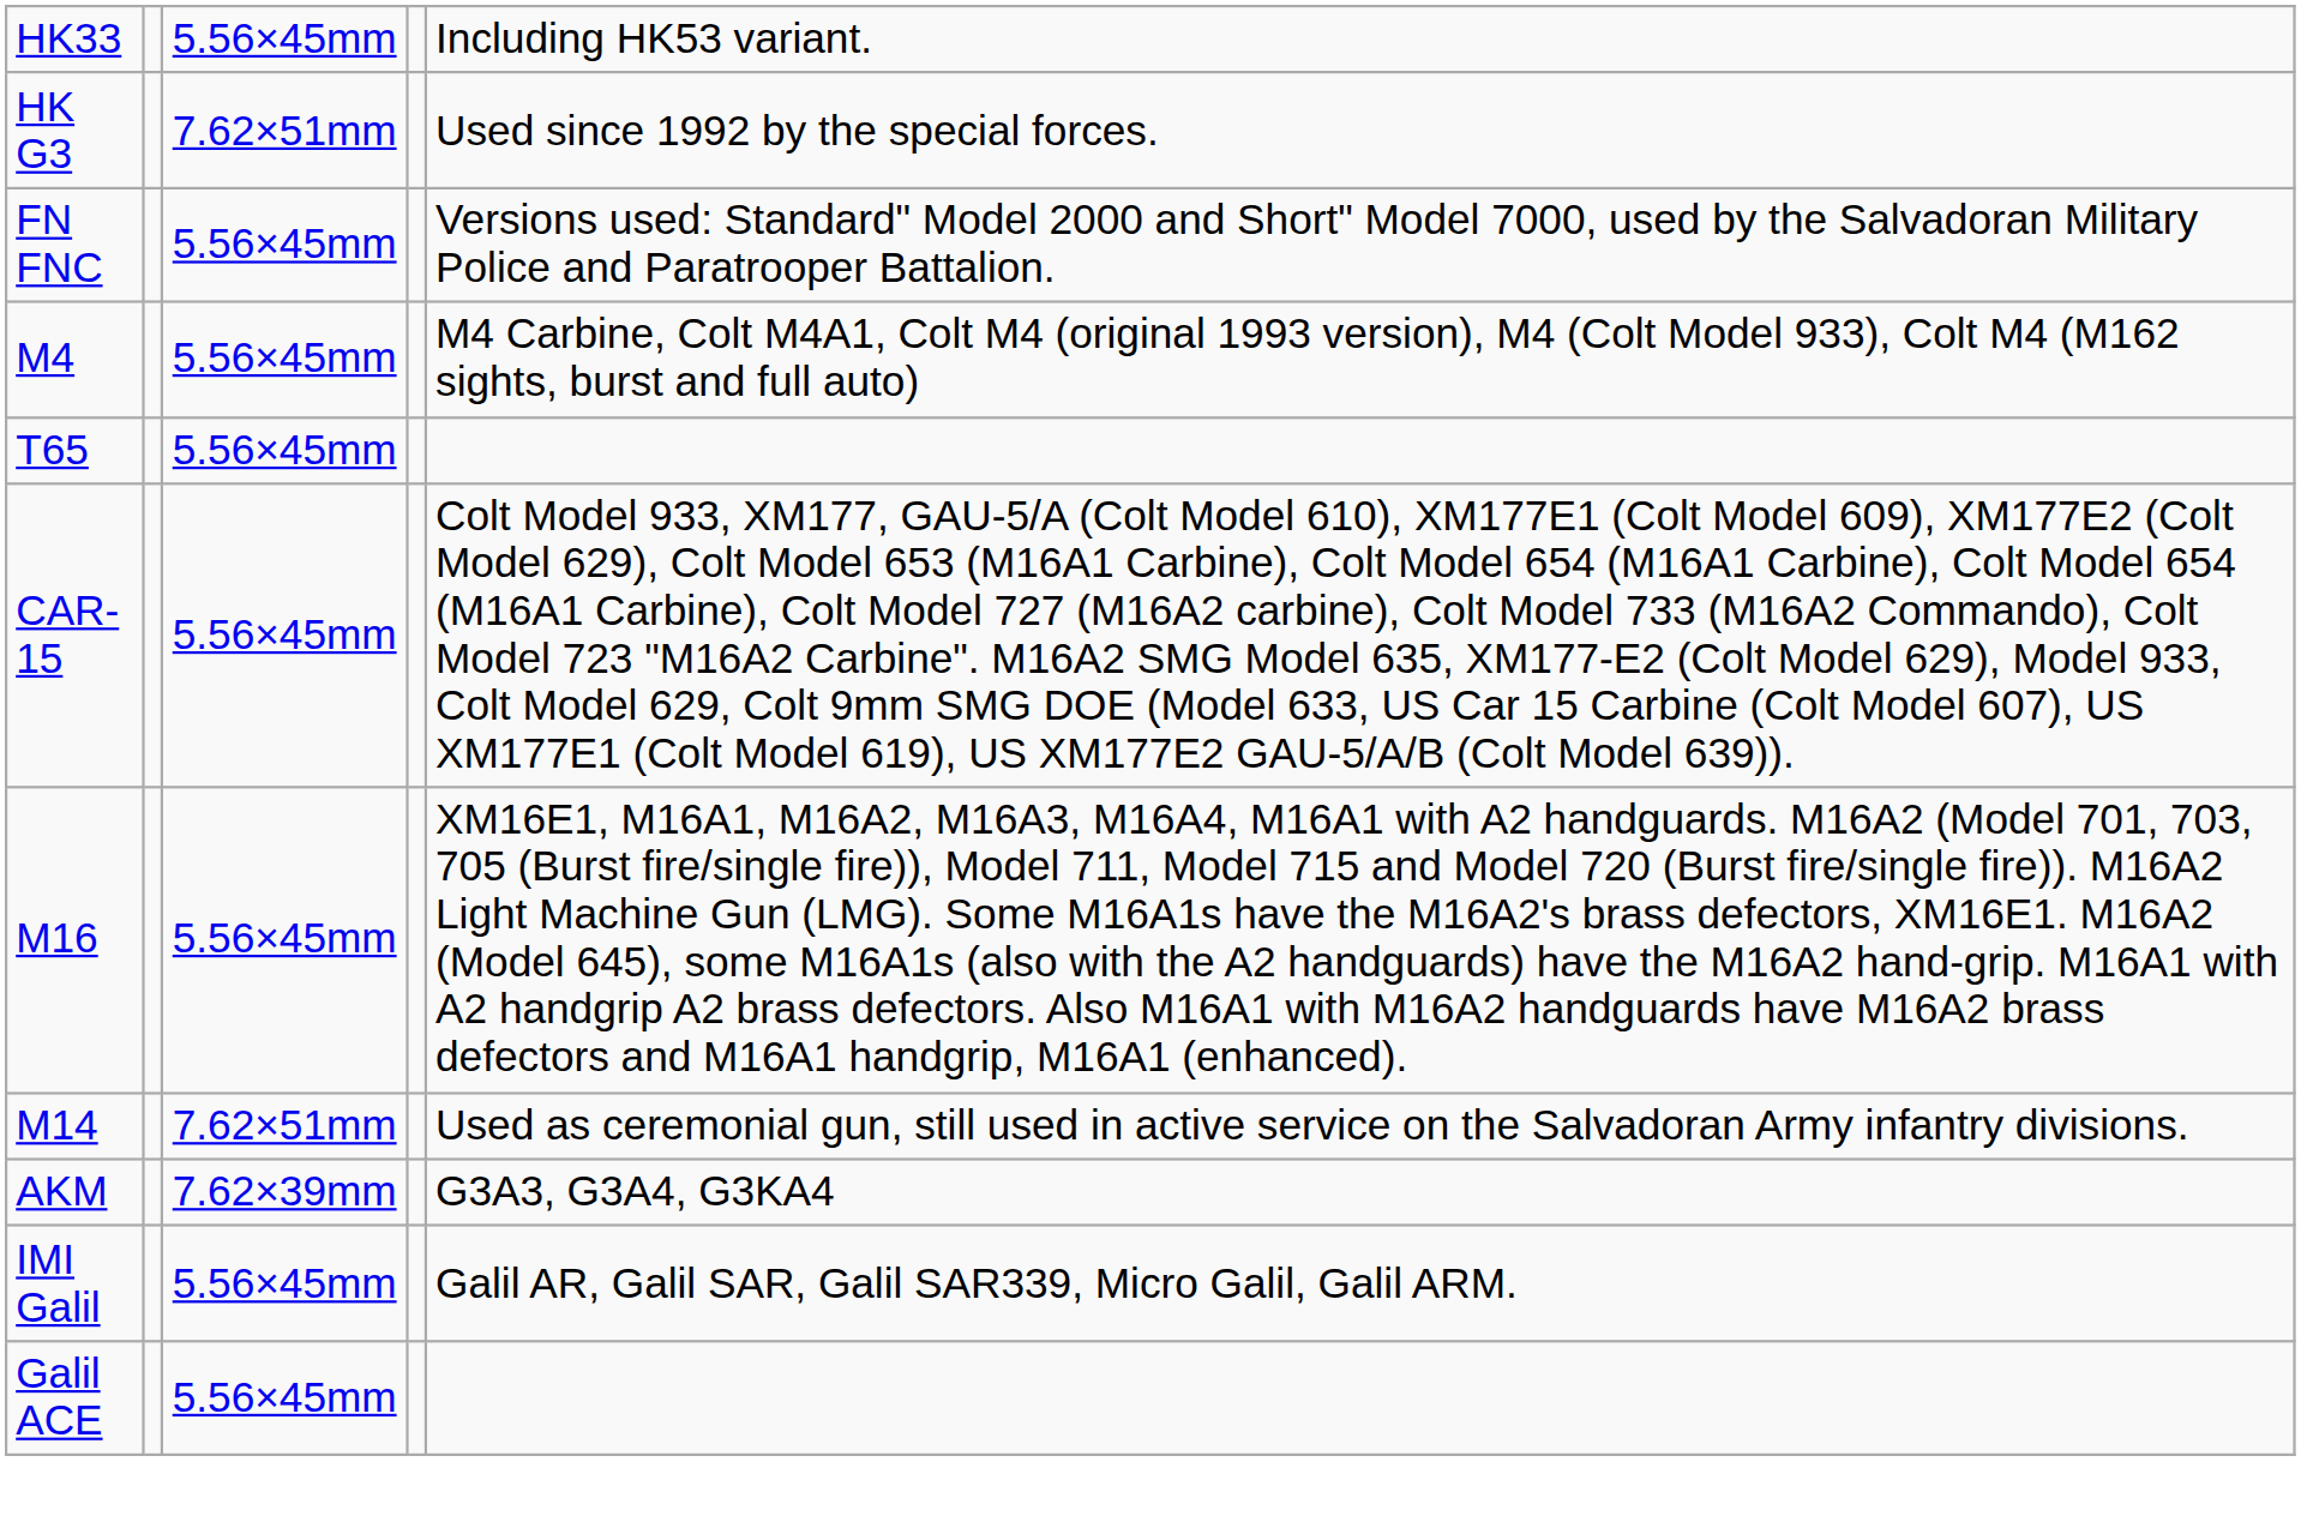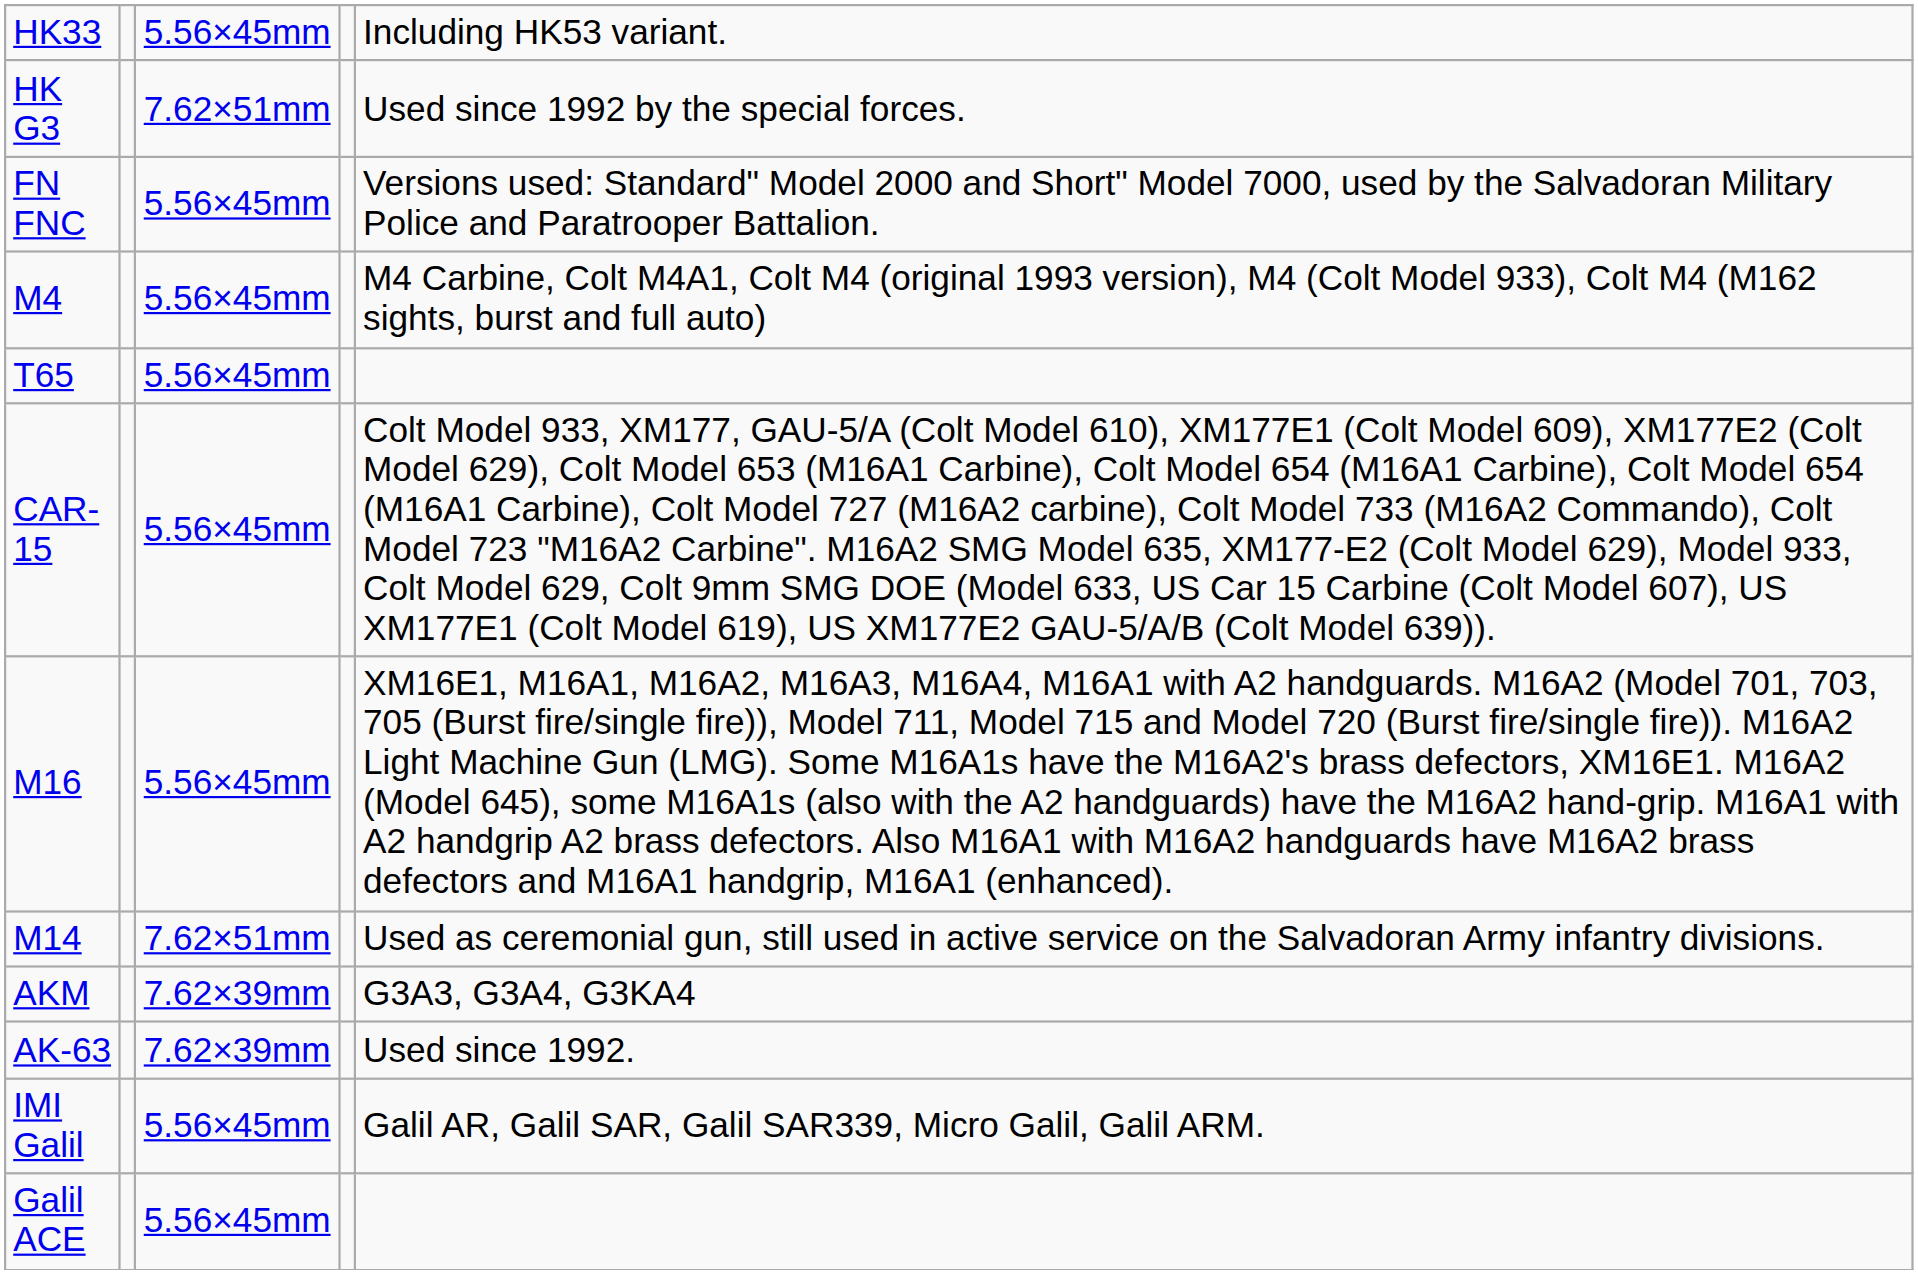+ row: AK-63 | 7.62×39mm | Used since 1992.
